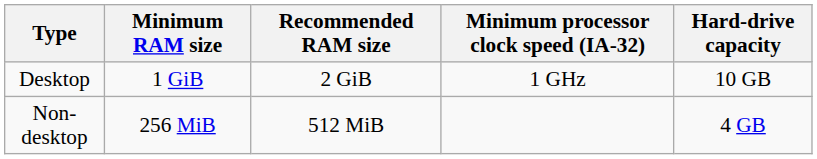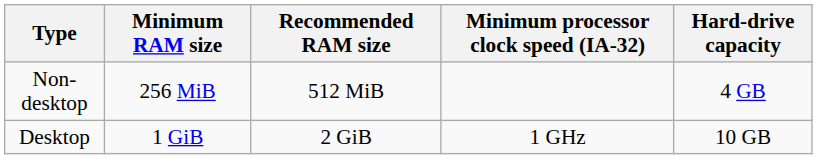rows swapped: Non-desktop <-> Desktop
